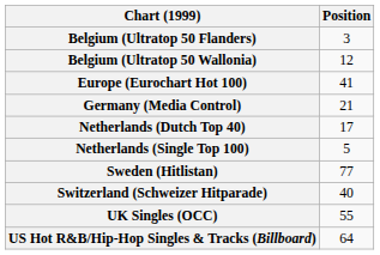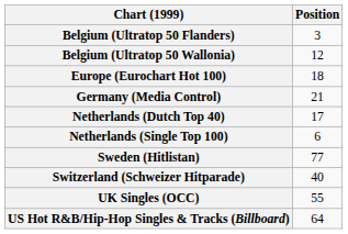Europe (Eurochart Hot 100) | Position: 41 -> 18
Netherlands (Single Top 100) | Position: 5 -> 6
